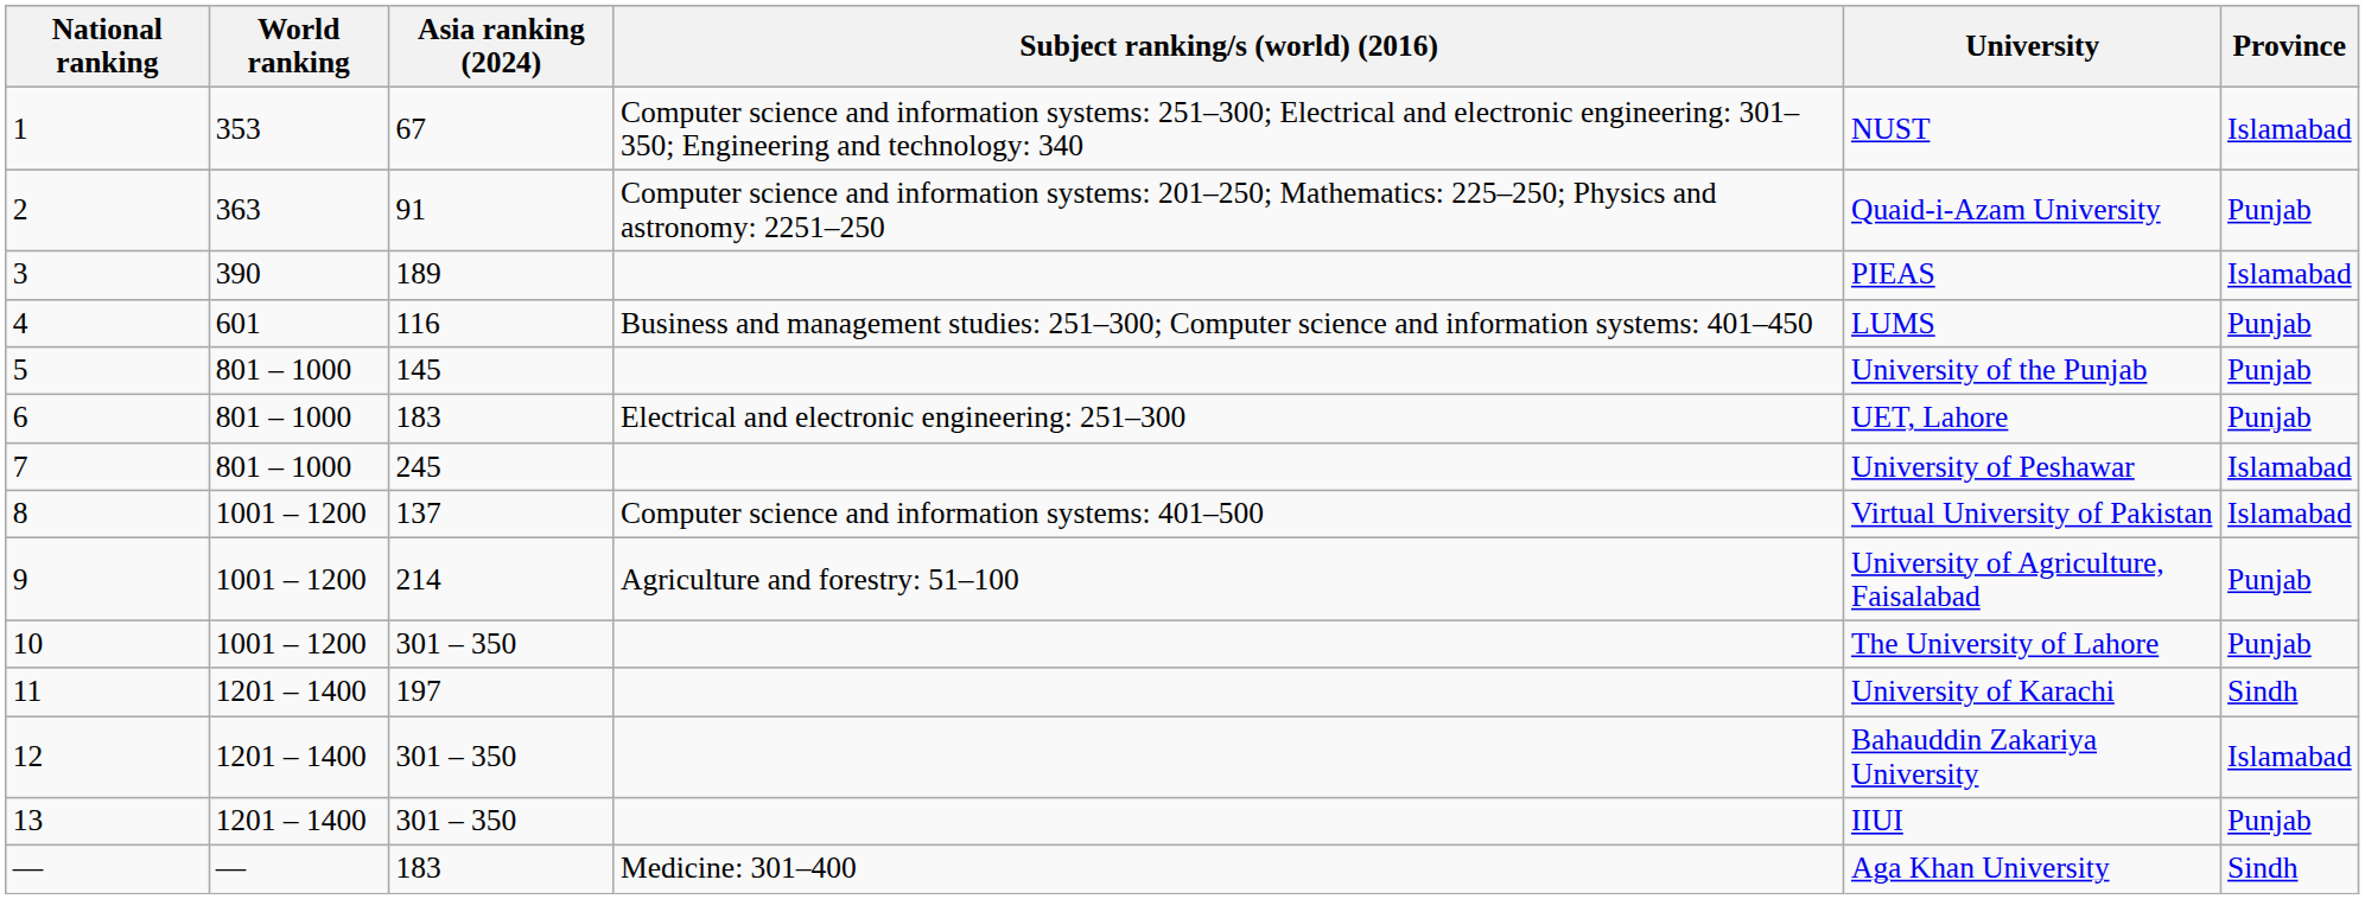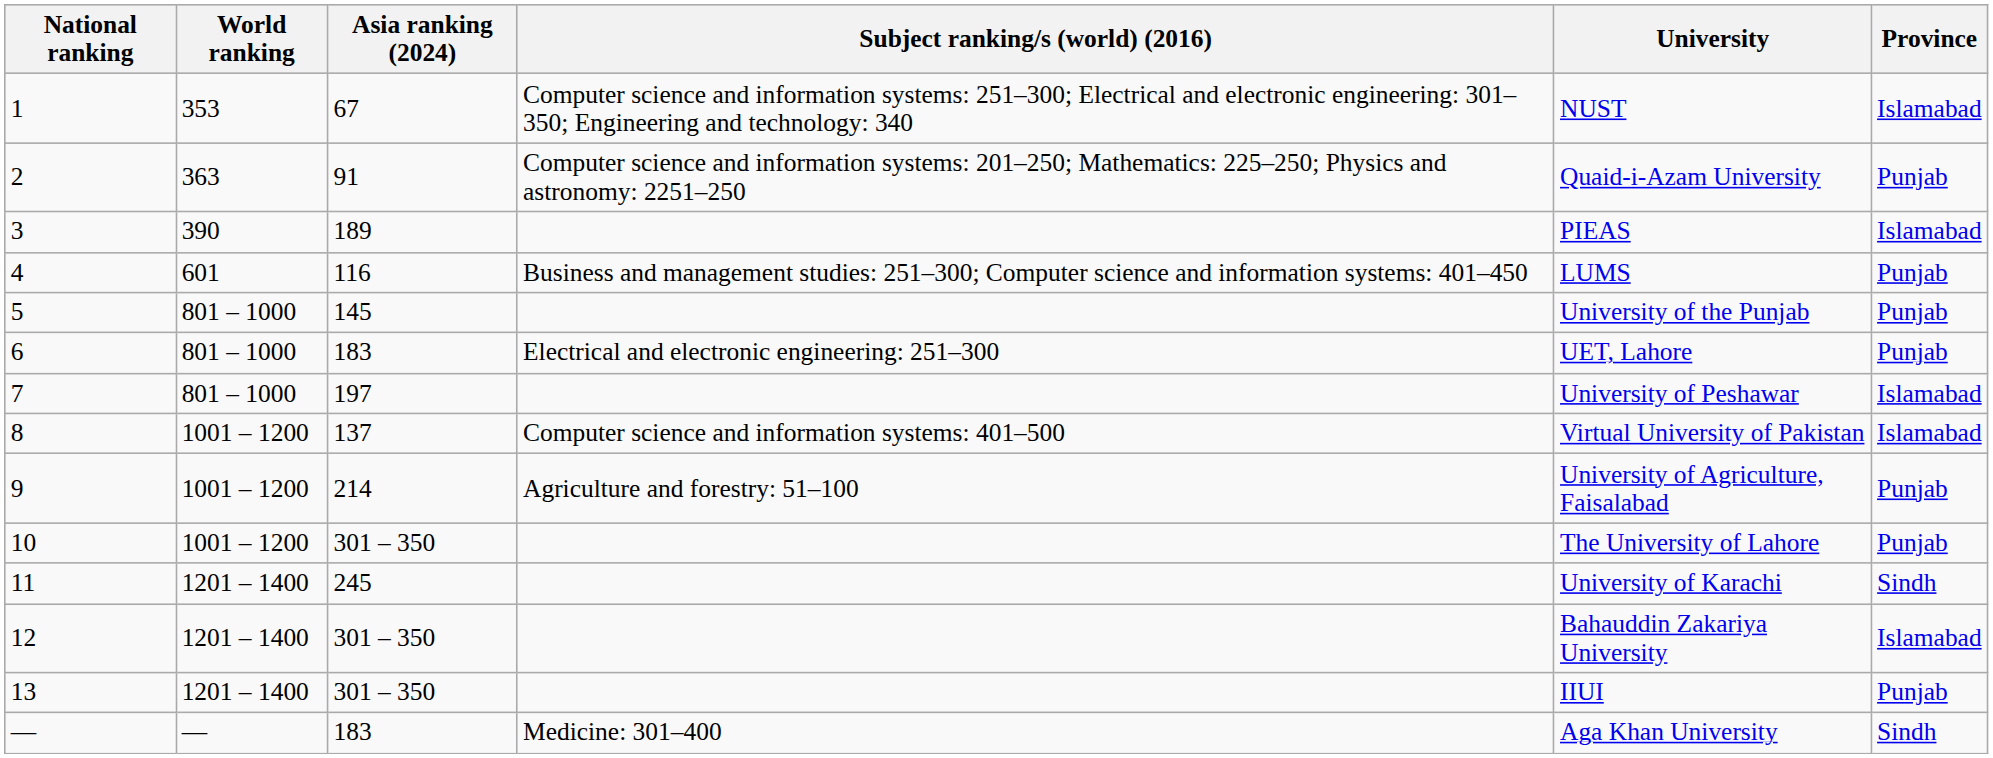7 | Asia ranking (2024): 245 -> 197
11 | Asia ranking (2024): 197 -> 245
